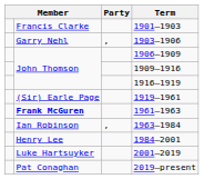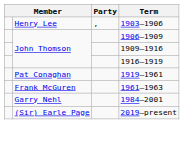- row: Francis Clarke | 1901–1903
1903–1906 | column 2: Garry Nehl -> Henry Lee
1919–1961 | column 2: (Sir) Earle Page -> Pat Conaghan
1961–1963 | column 2: bold -> normal
- row: Ian Robinson | , | 1963–1984
1984–2001 | column 2: Henry Lee -> Garry Nehl
- row: Luke Hartsuyker | 2001–2019
2019–present | column 2: Pat Conaghan -> (Sir) Earle Page
